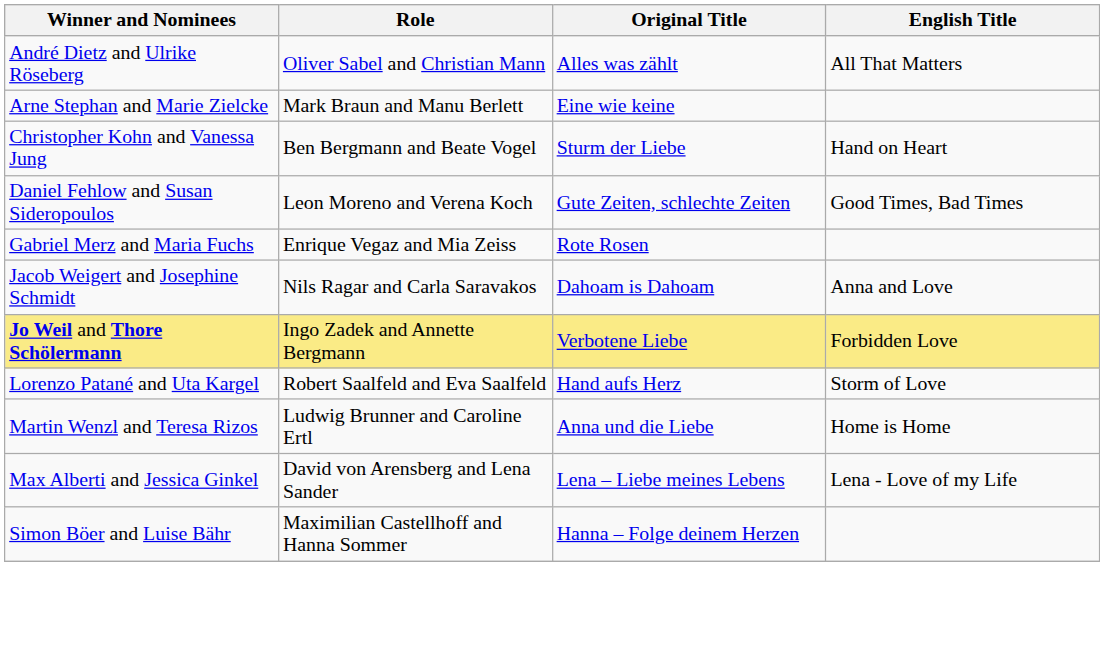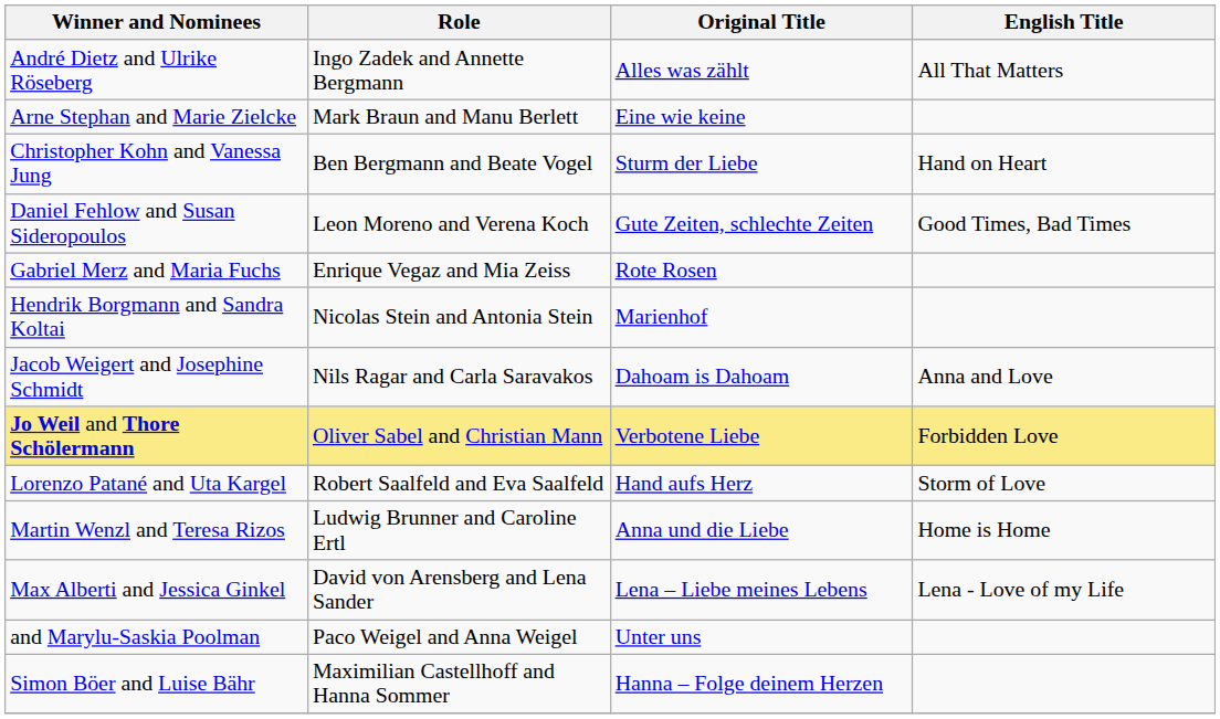André Dietz and Ulrike Röseberg | Role: Oliver Sabel and Christian Mann -> Ingo Zadek and Annette Bergmann
+ row: Hendrik Borgmann and Sandra Koltai | Nicolas Stein and Antonia Stein | Marienhof
Jo Weil and Thore Schölermann | Role: Ingo Zadek and Annette Bergmann -> Oliver Sabel and Christian Mann
+ row: and Marylu-Saskia Poolman | Paco Weigel and Anna Weigel | Unter uns
